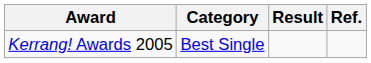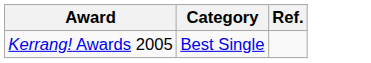- column: Result
